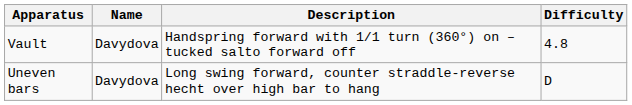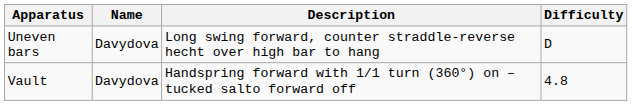rows swapped: Vault <-> Uneven bars
